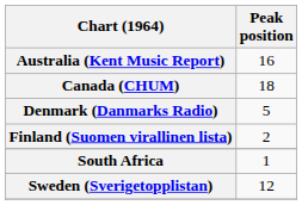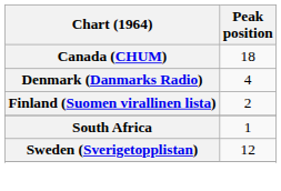- row: Australia (Kent Music Report) | 16
Denmark (Danmarks Radio) | Peak position: 5 -> 4
